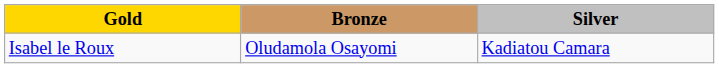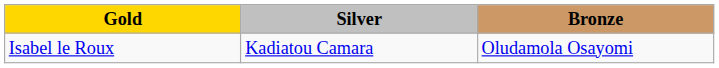columns swapped: Silver <-> Bronze
